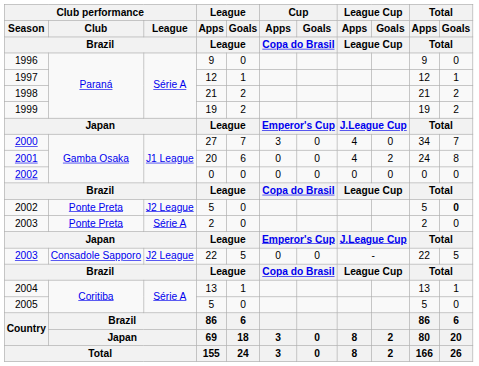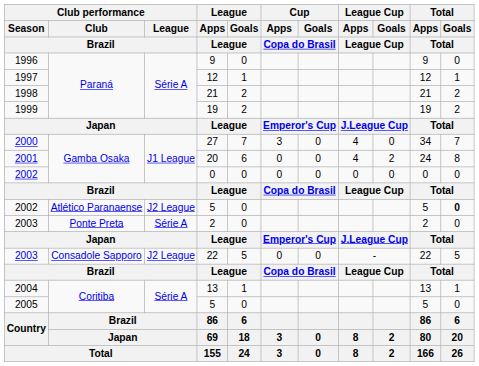2002 / 5 | Club performance / Club / Brazil: Ponte Preta -> Atlético Paranaense
